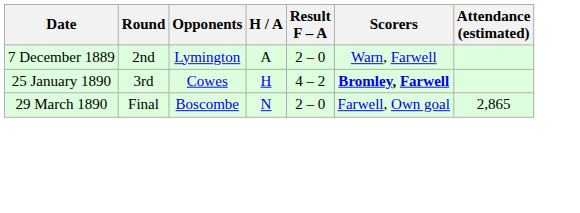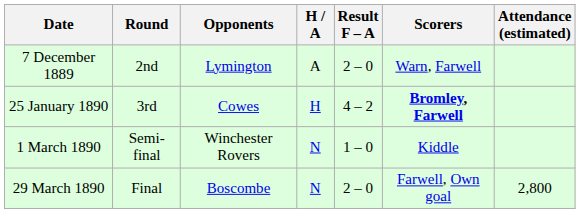+ row: 1 March 1890 | Semi-final | Winchester Rovers | N | 1 – 0 | Kiddle
29 March 1890 | Attendance (estimated): 2,865 -> 2,800
